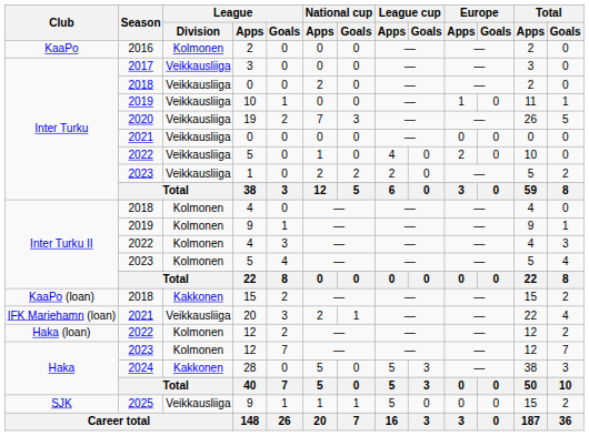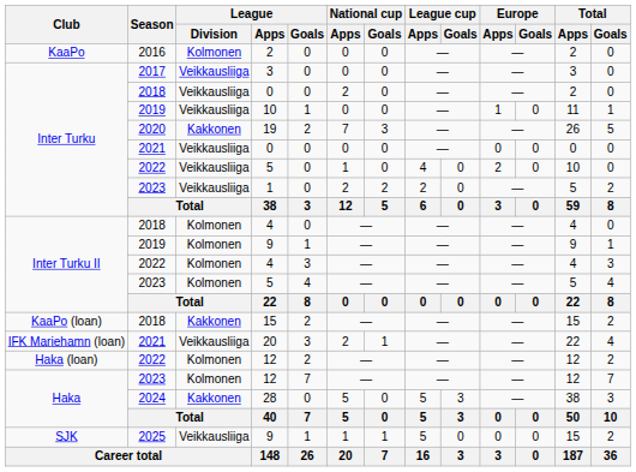19 | League / Division: Veikkausliiga -> Kakkonen
